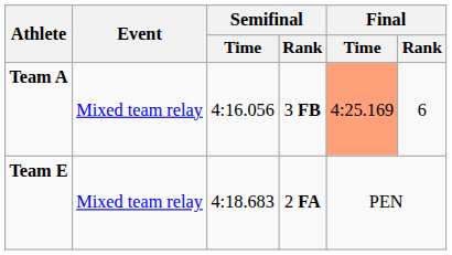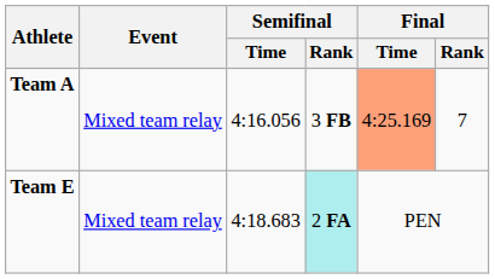Team A | Final / Rank: 6 -> 7
Team E | Semifinal / Rank: no background -> paleturquoise background
